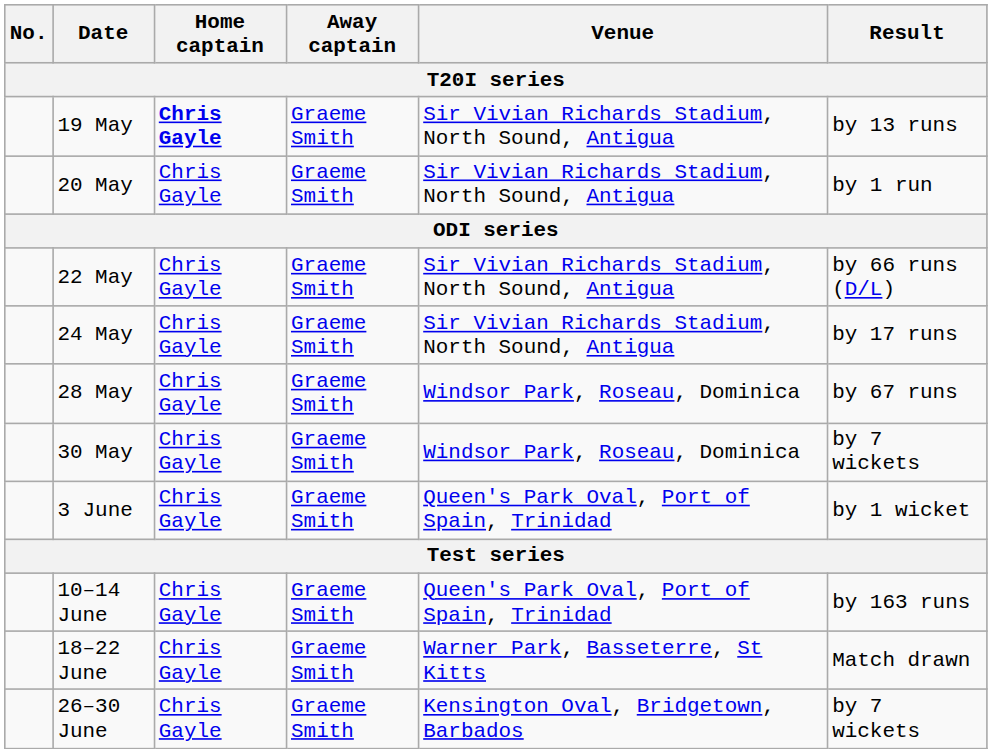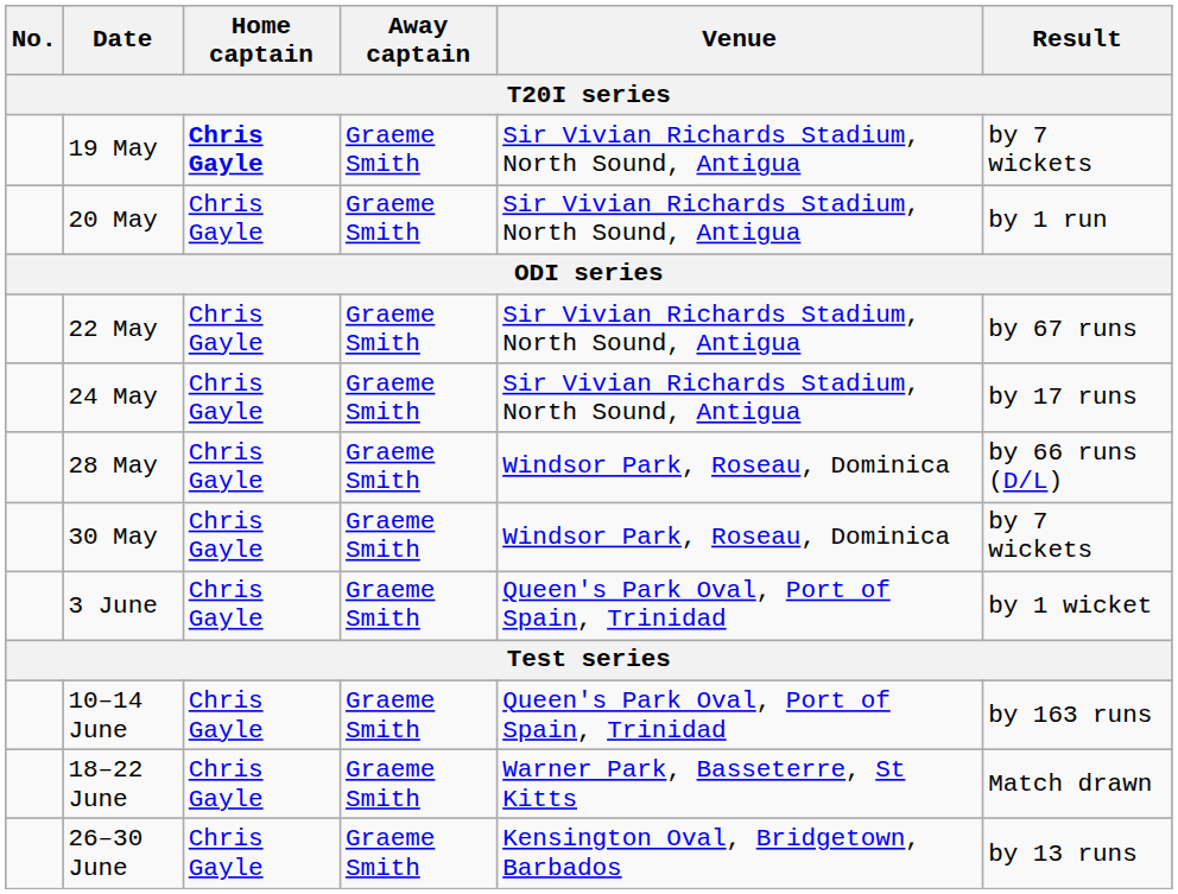19 May | Result: by 13 runs -> by 7 wickets
22 May | Result: by 66 runs (D/L) -> by 67 runs
28 May | Result: by 67 runs -> by 66 runs (D/L)
26–30 June | Result: by 7 wickets -> by 13 runs
